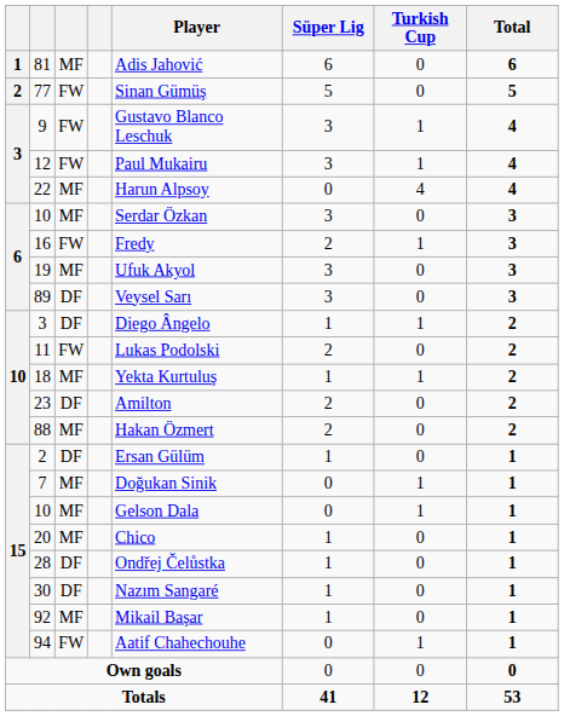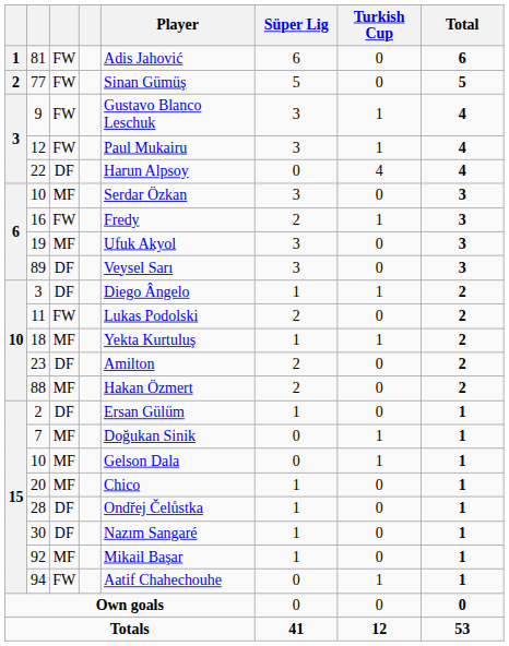81 | column 3: MF -> FW
22 | column 3: MF -> DF
